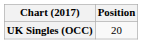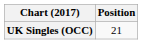UK Singles (OCC) | Position: 20 -> 21
